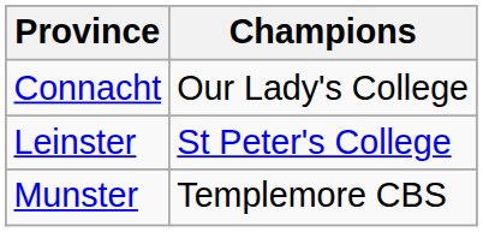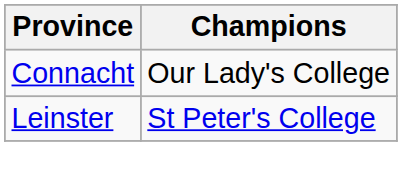- row: Munster | Templemore CBS
